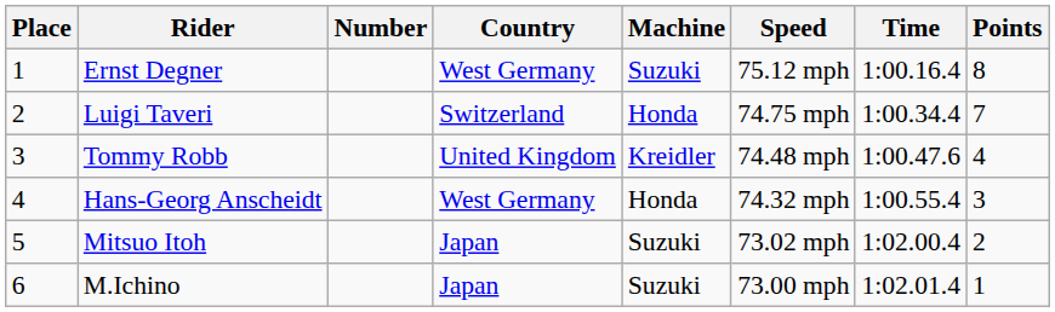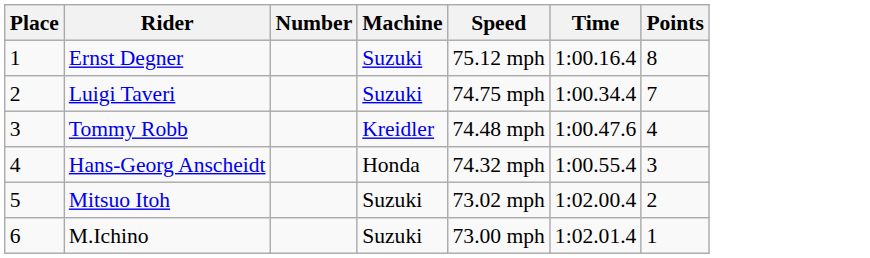- column: Country | West Germany | Switzerland | United Kingdom | West Germany | Japan | Japan
Luigi Taveri | Machine: Honda -> Suzuki
